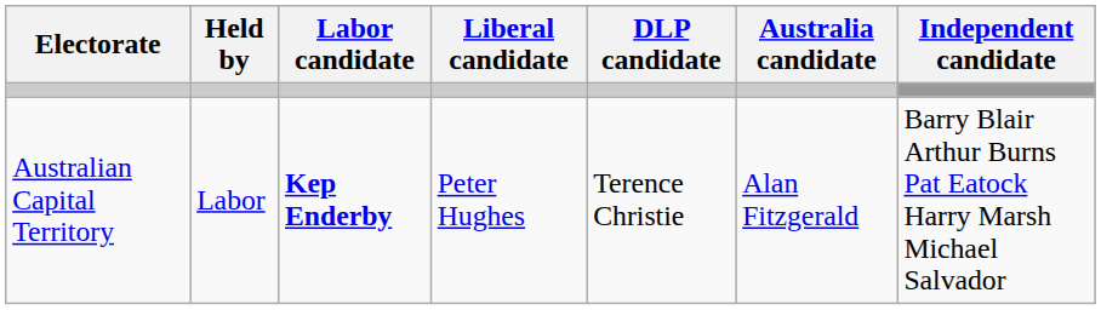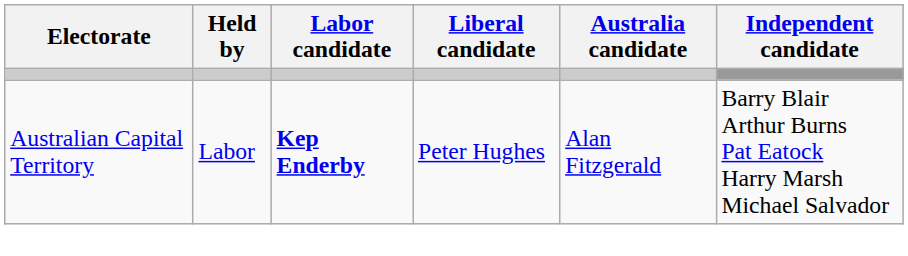- column: DLP candidate | Terence Christie
